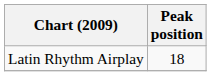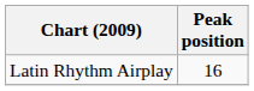Latin Rhythm Airplay | Peak position: 18 -> 16
